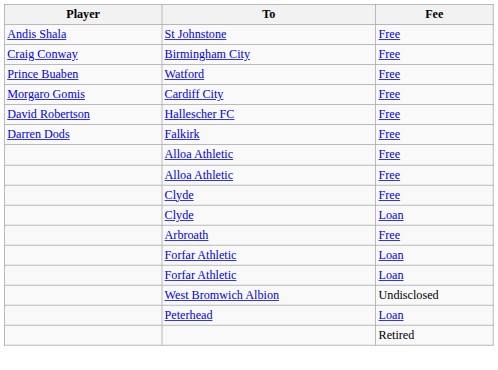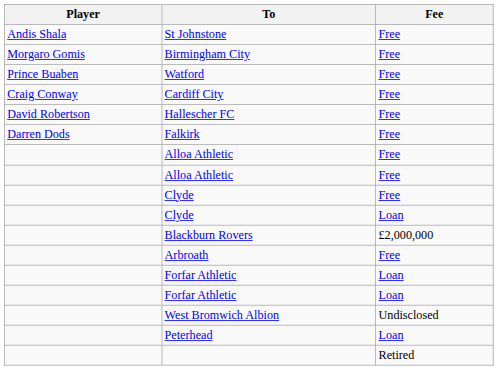Birmingham City | Player: Craig Conway -> Morgaro Gomis
Cardiff City | Player: Morgaro Gomis -> Craig Conway
+ row: Blackburn Rovers | £2,000,000
